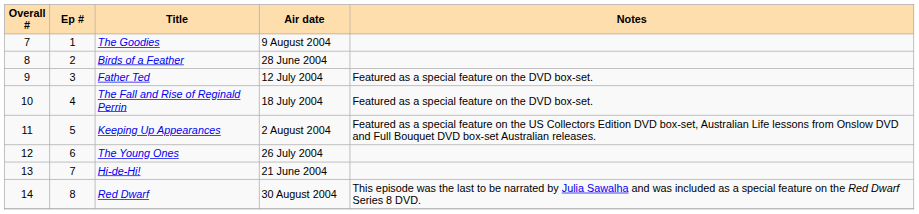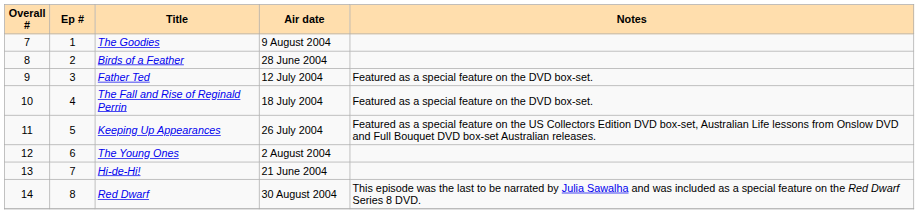Keeping Up Appearances | Air date: 2 August 2004 -> 26 July 2004
The Young Ones | Air date: 26 July 2004 -> 2 August 2004
